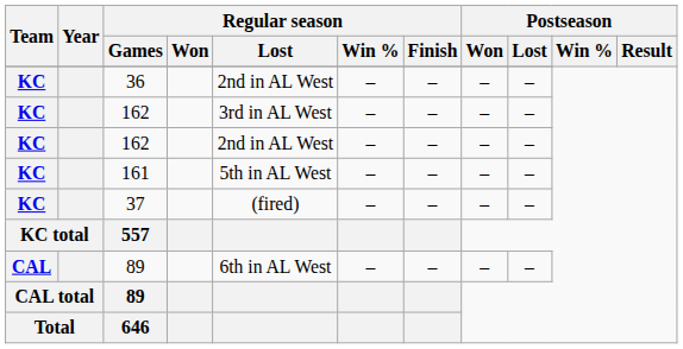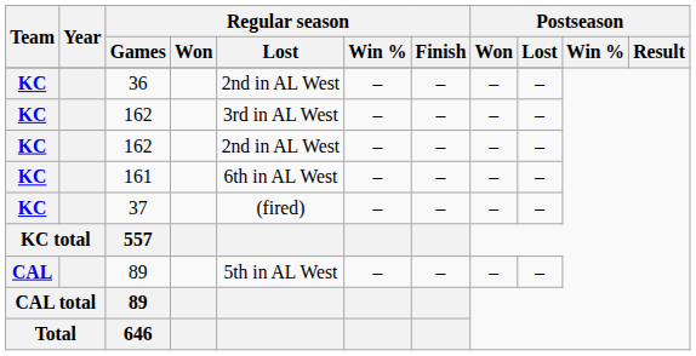161 | Regular season / Lost: 5th in AL West -> 6th in AL West
CAL / 89 | Regular season / Lost: 6th in AL West -> 5th in AL West
